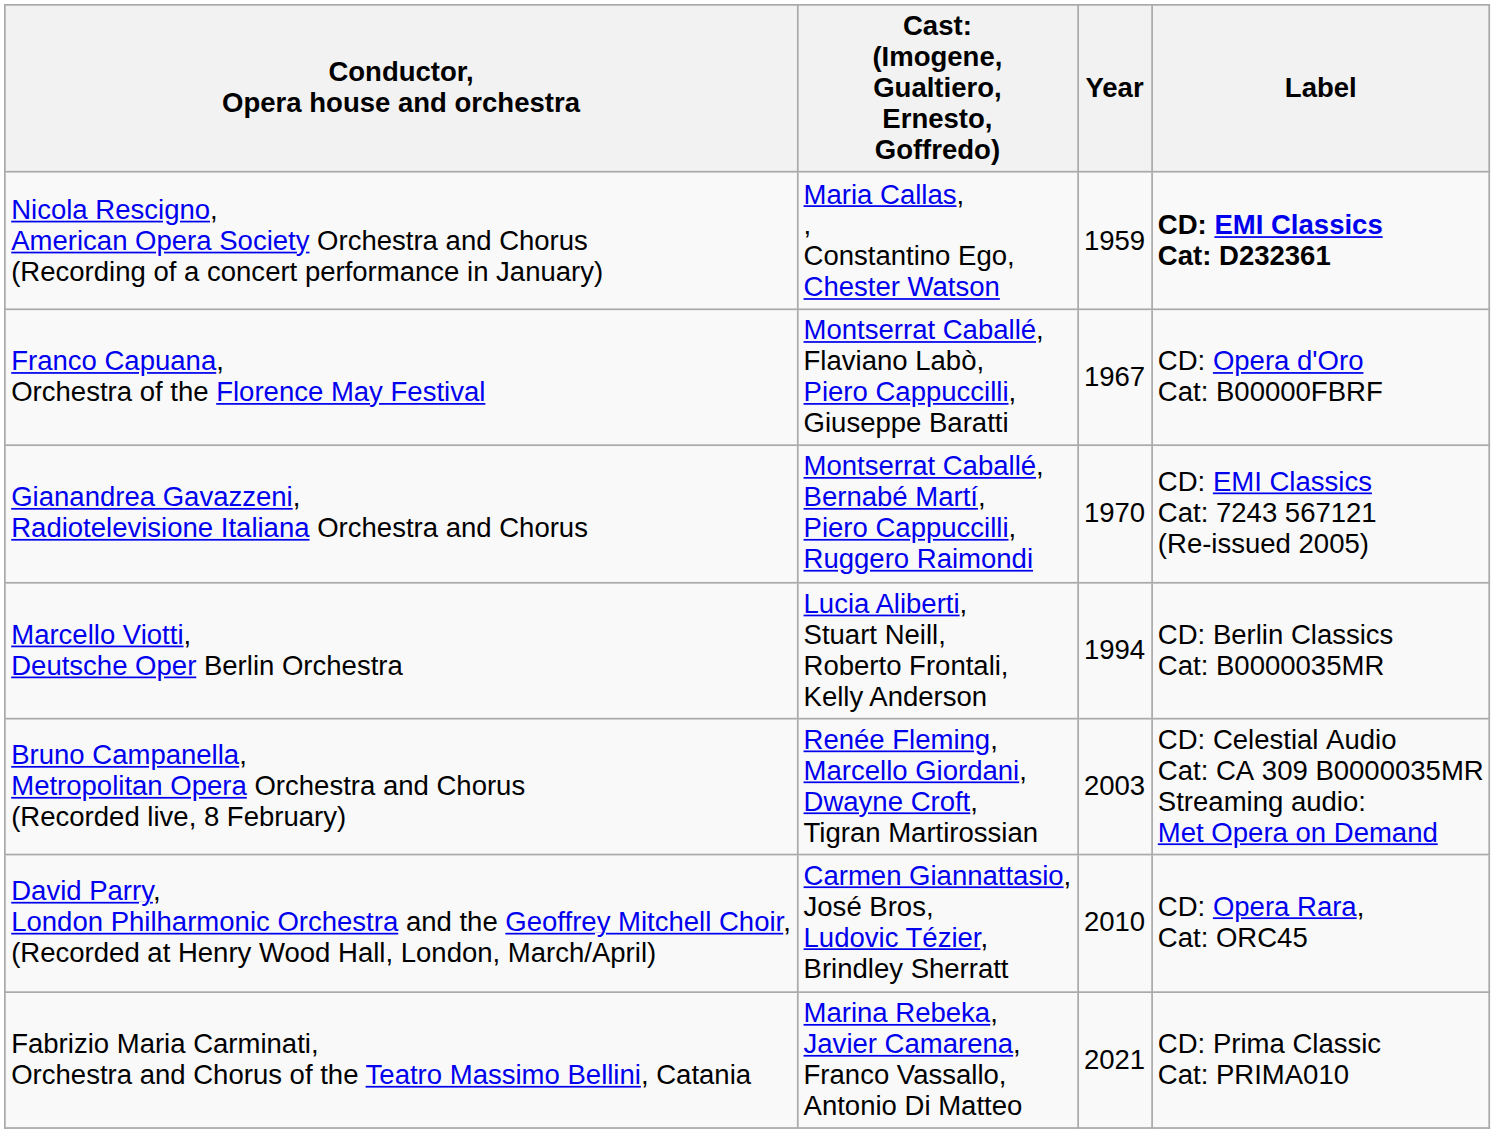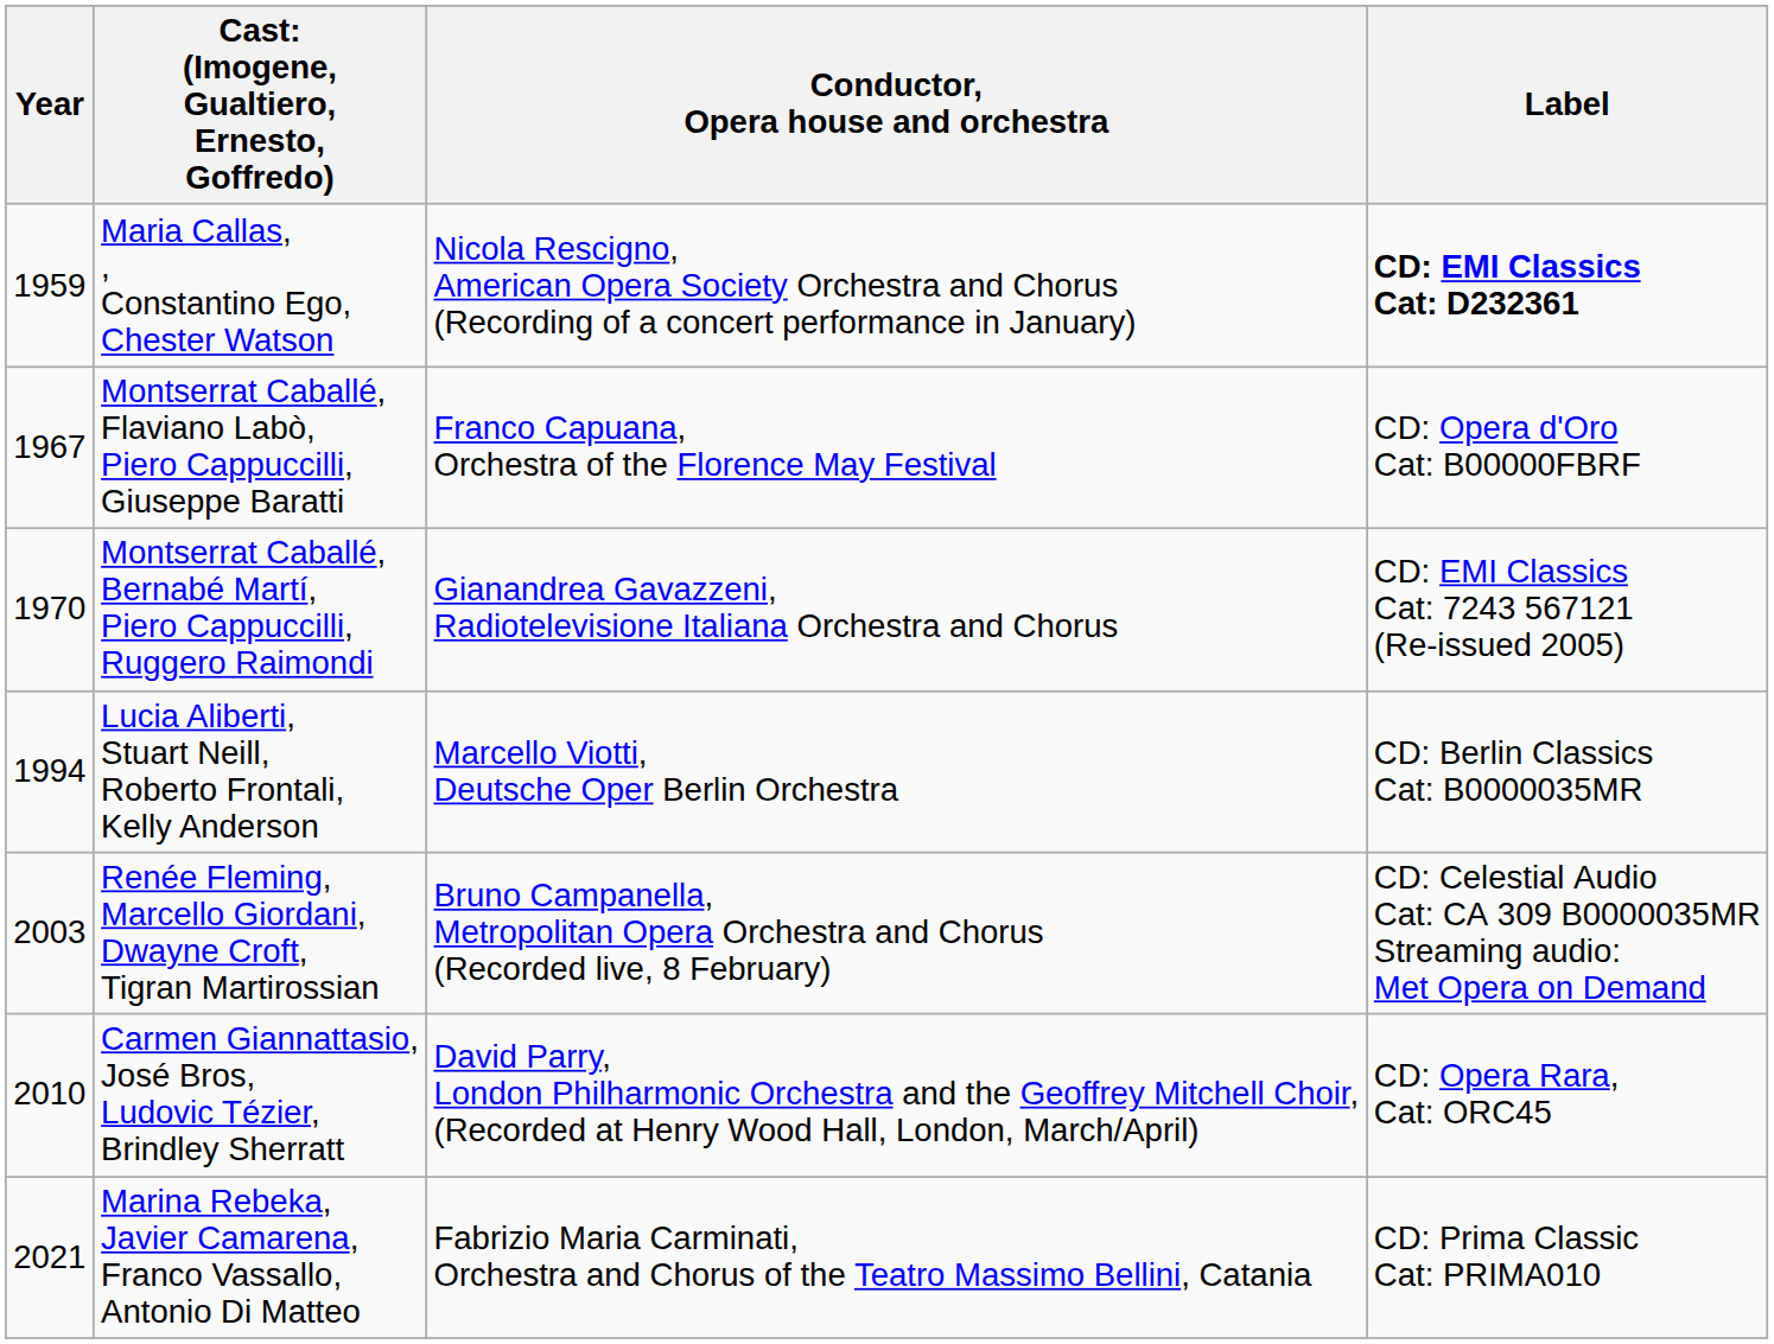columns swapped: Year <-> Conductor, Opera house and orchestra
